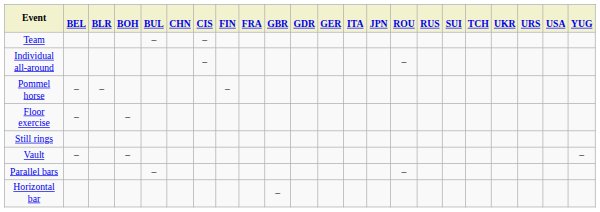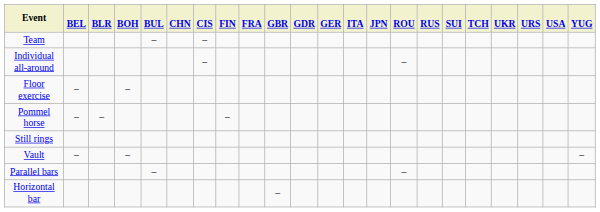rows swapped: Floor exercise <-> Pommel horse
